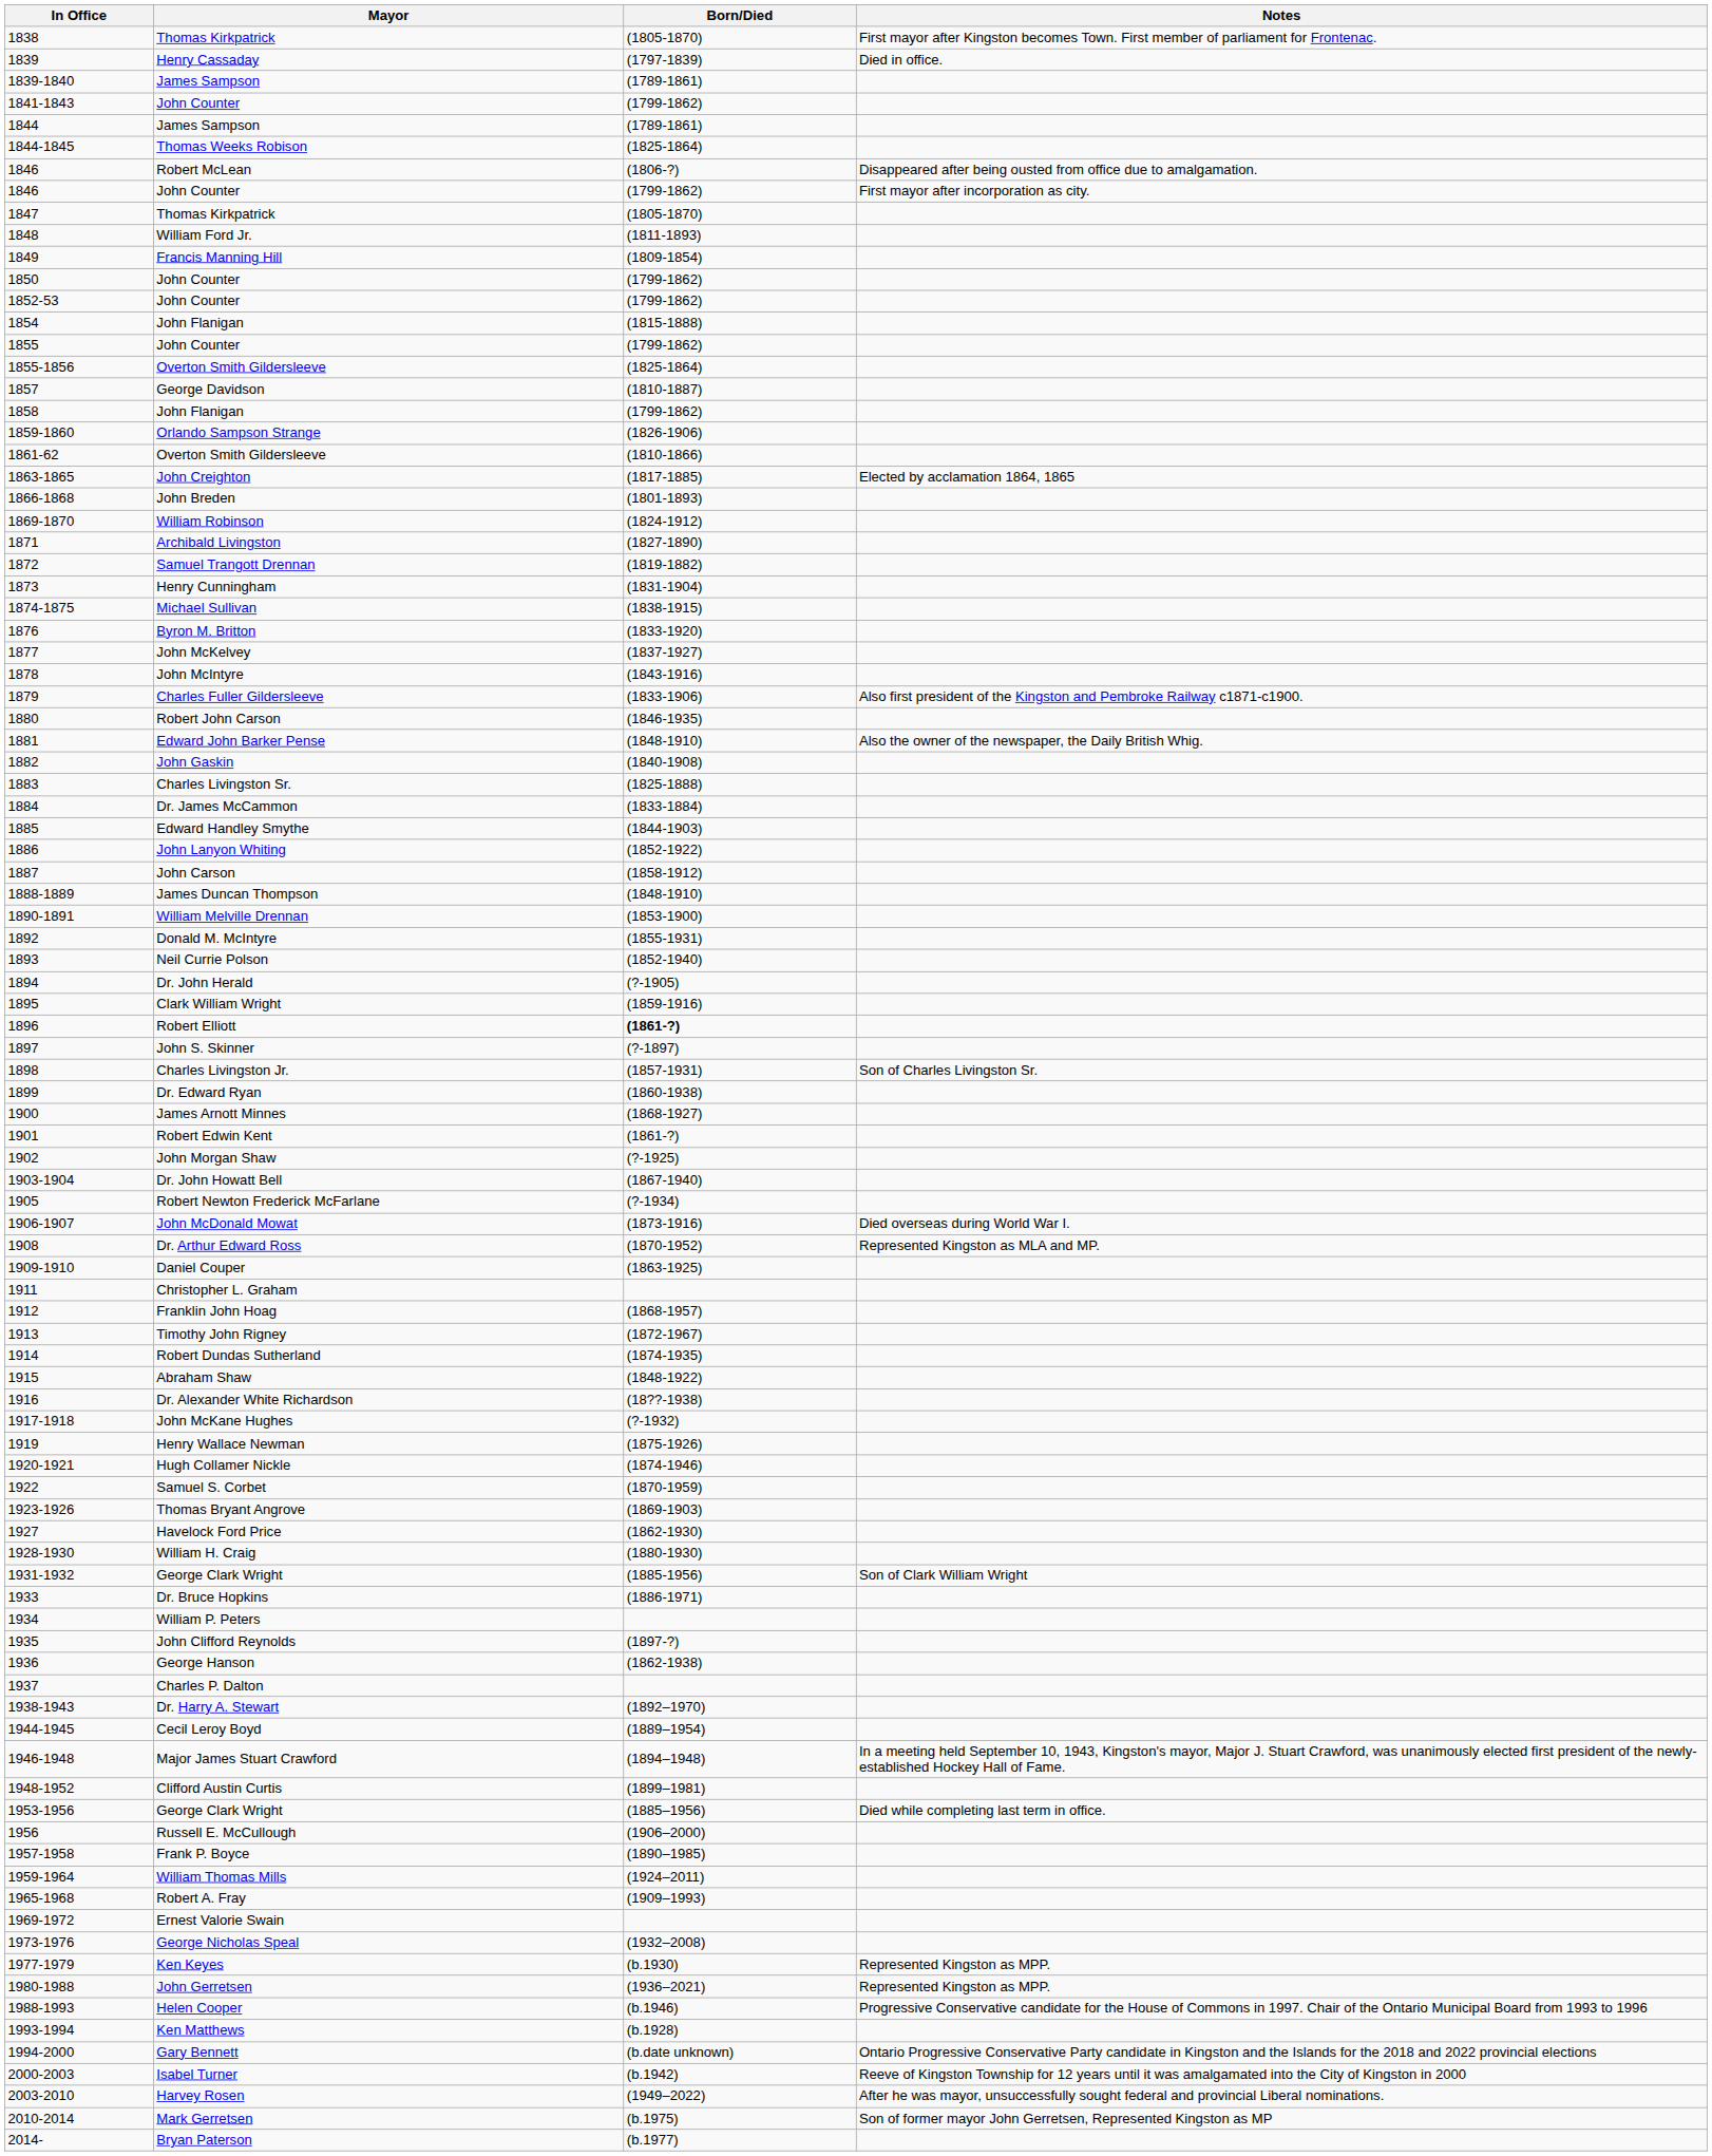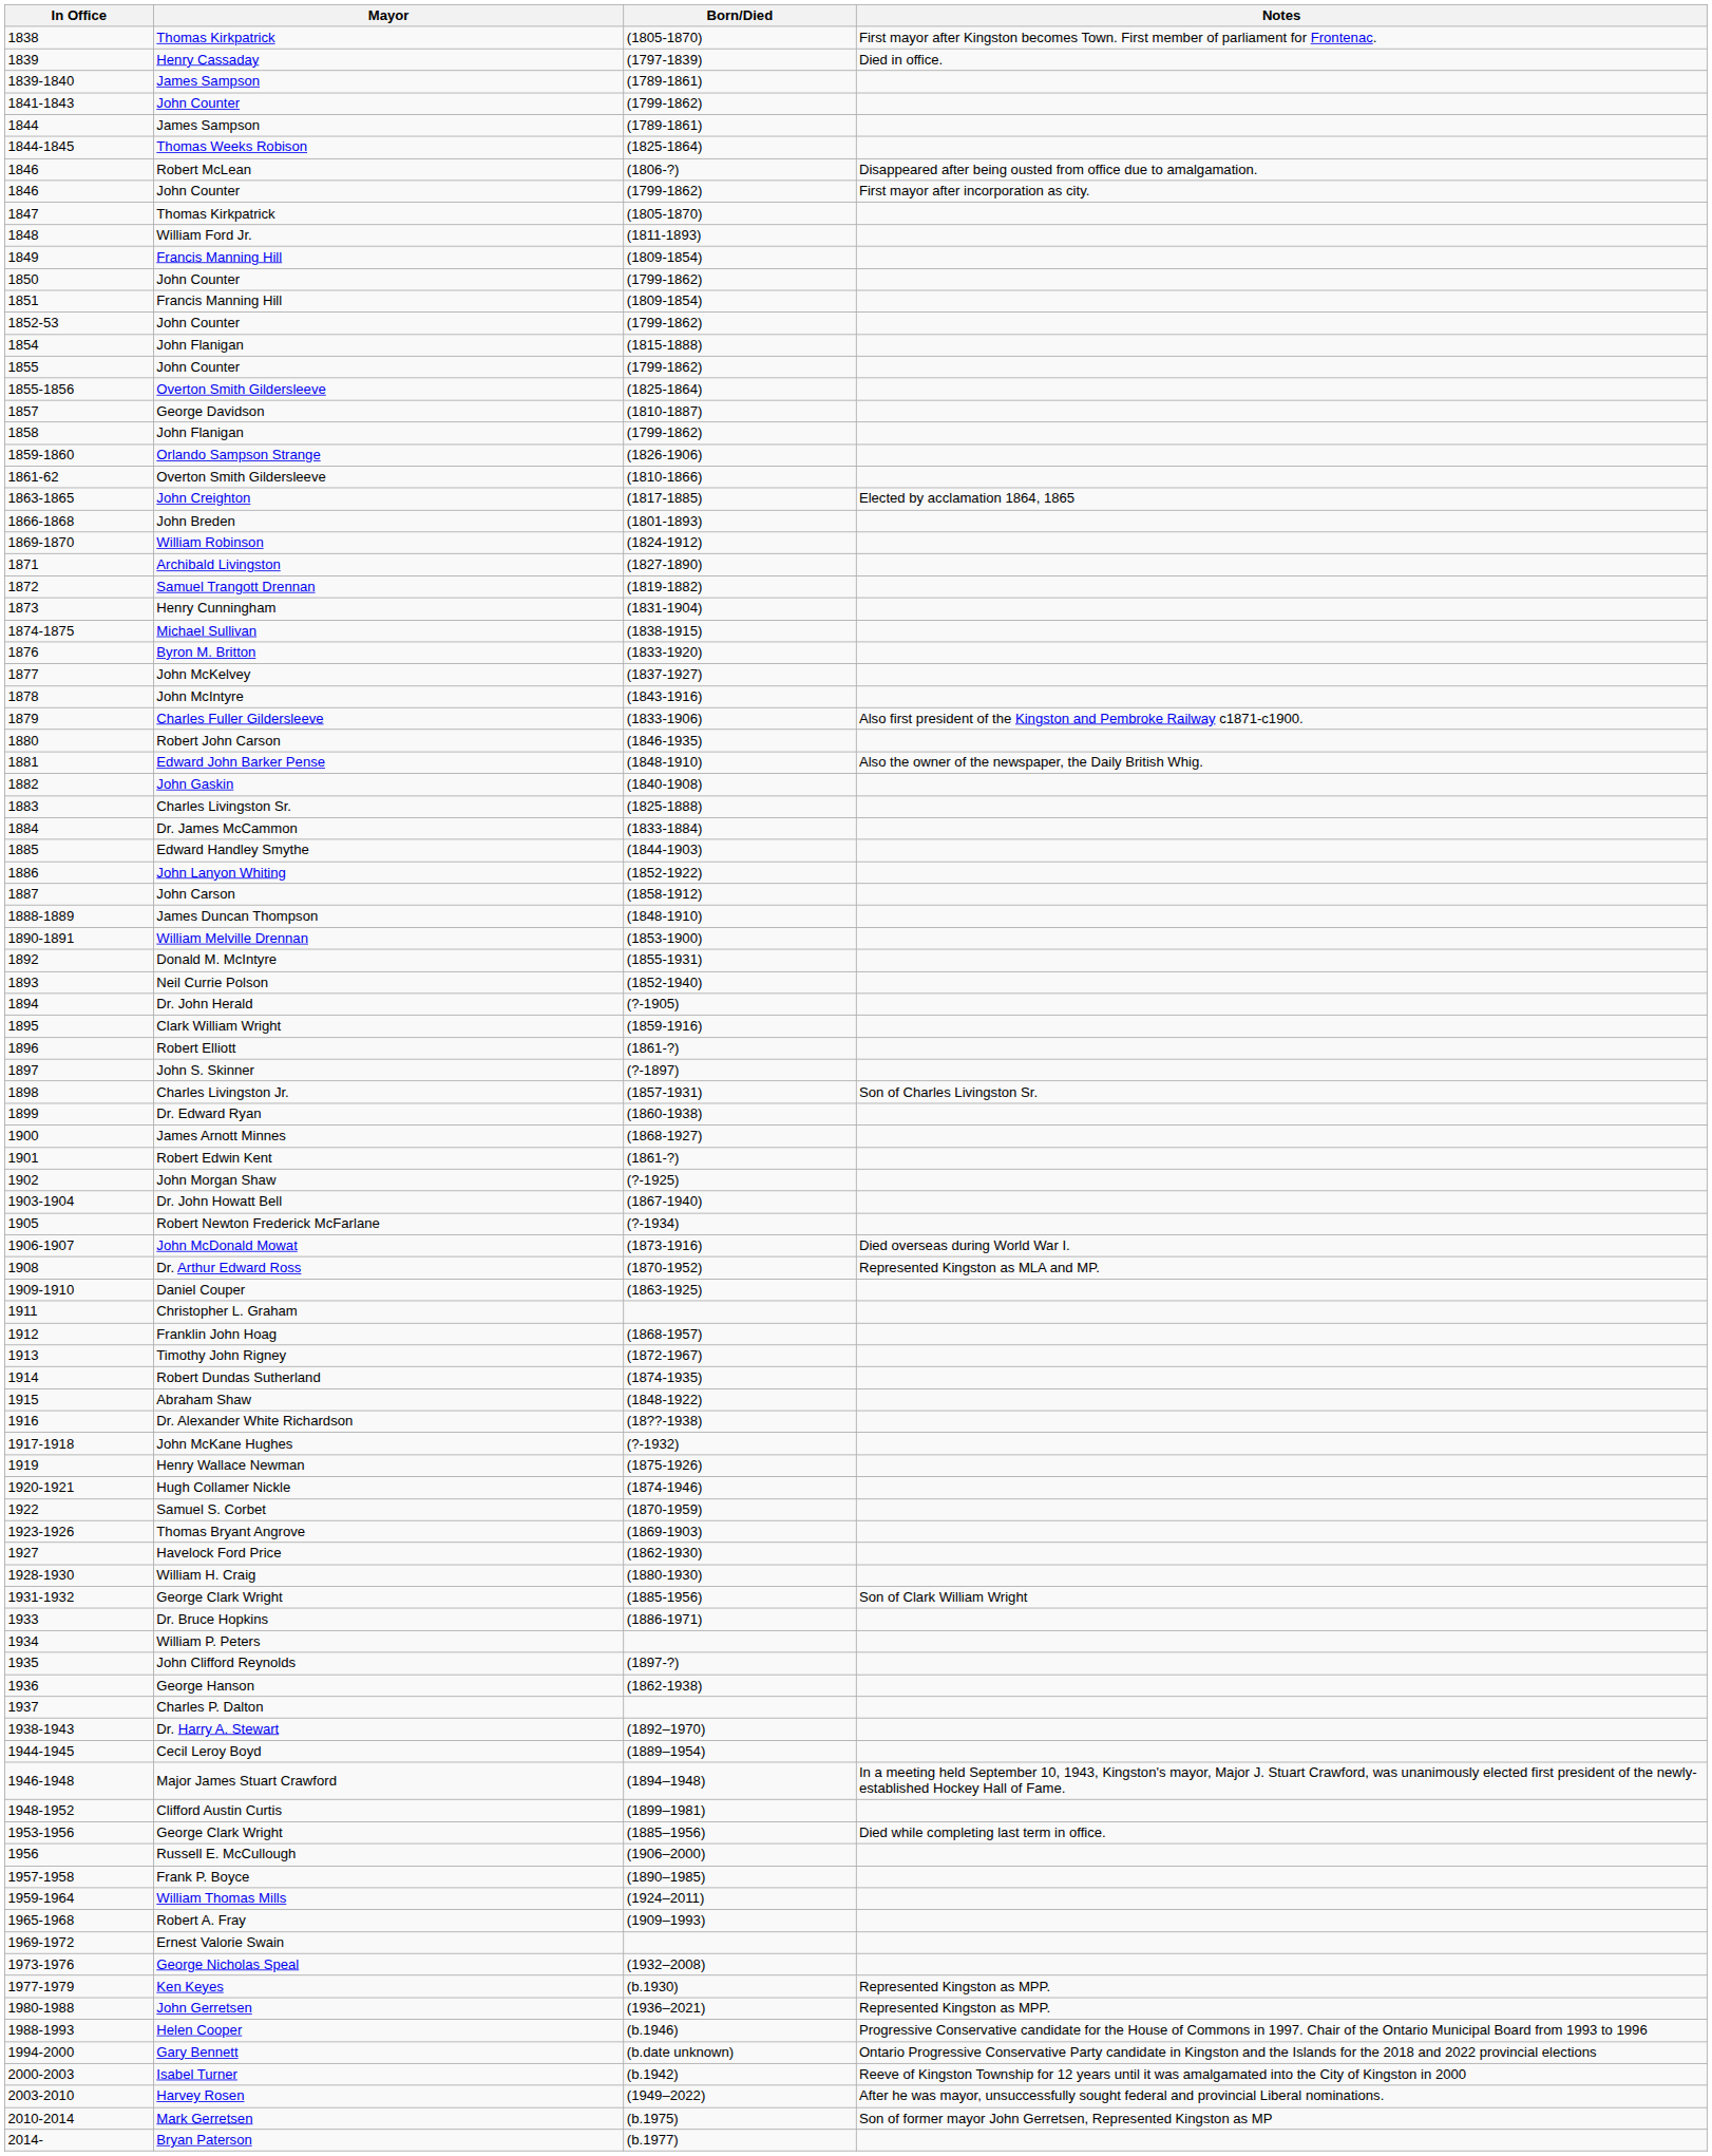+ row: 1851 | Francis Manning Hill | (1809-1854)
1896 | Born/Died: bold -> normal
- row: 1993-1994 | Ken Matthews | (b.1928)
